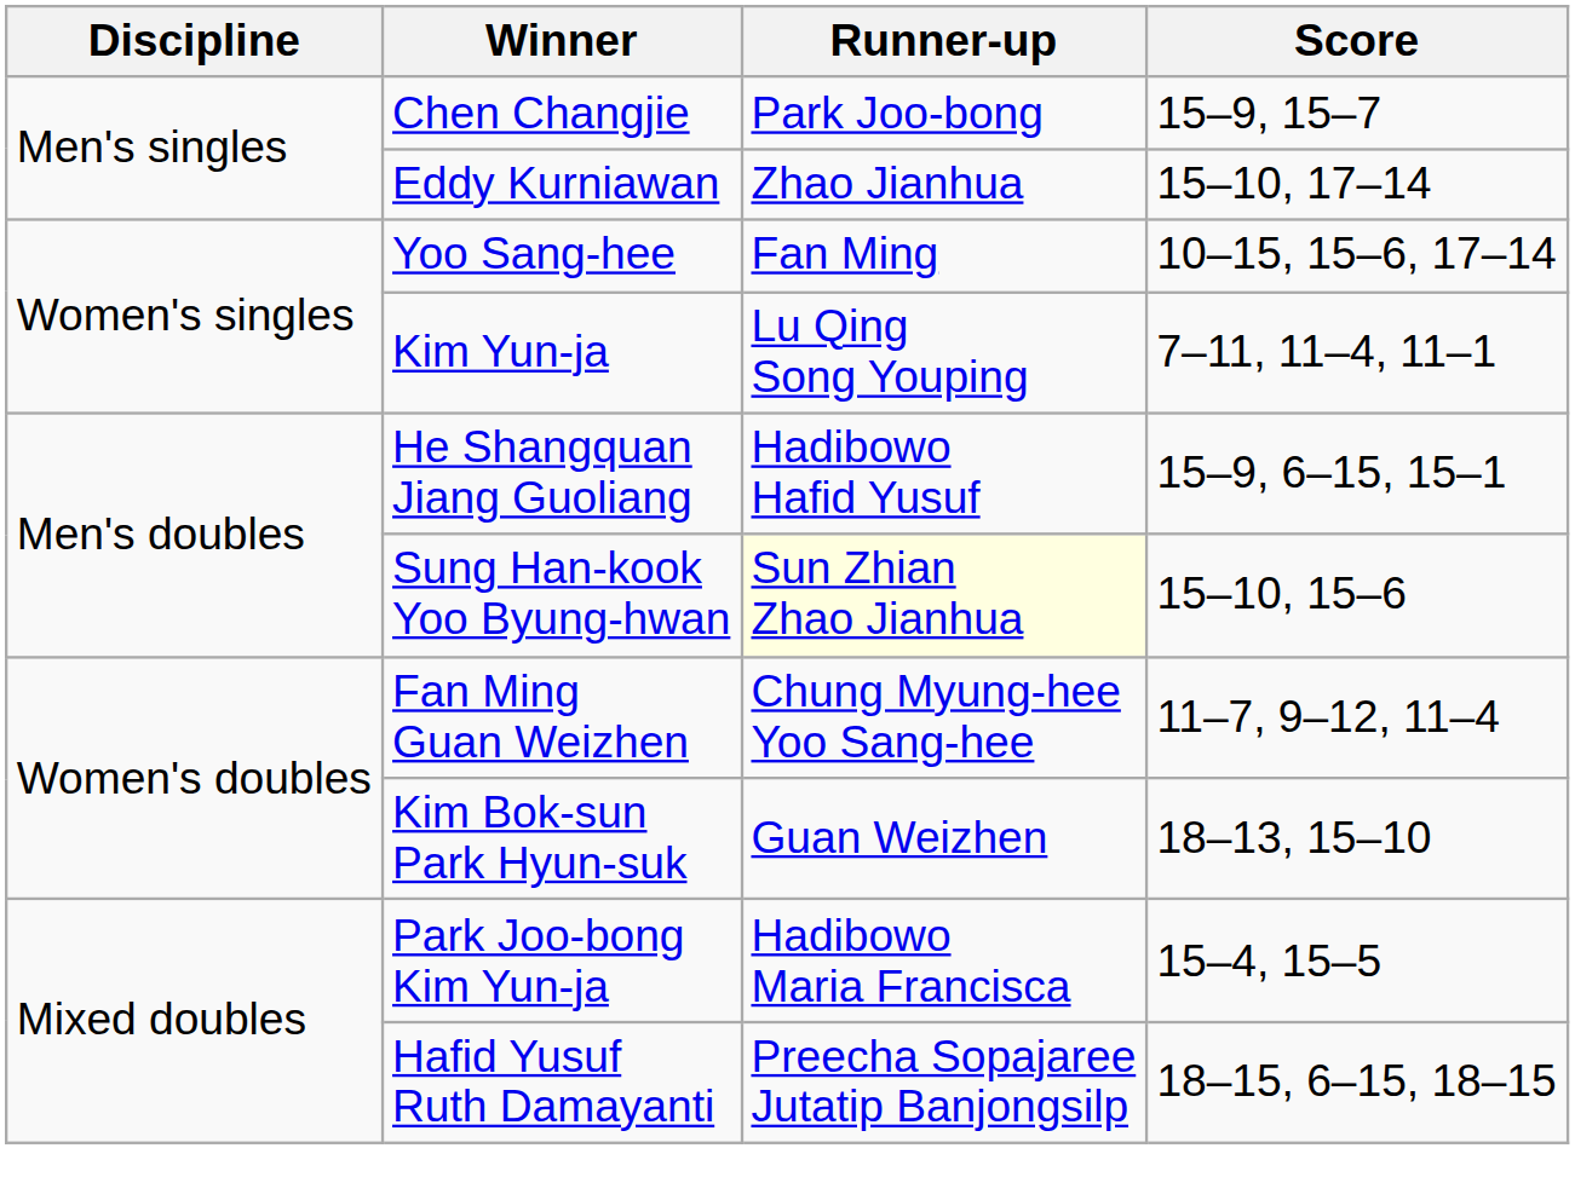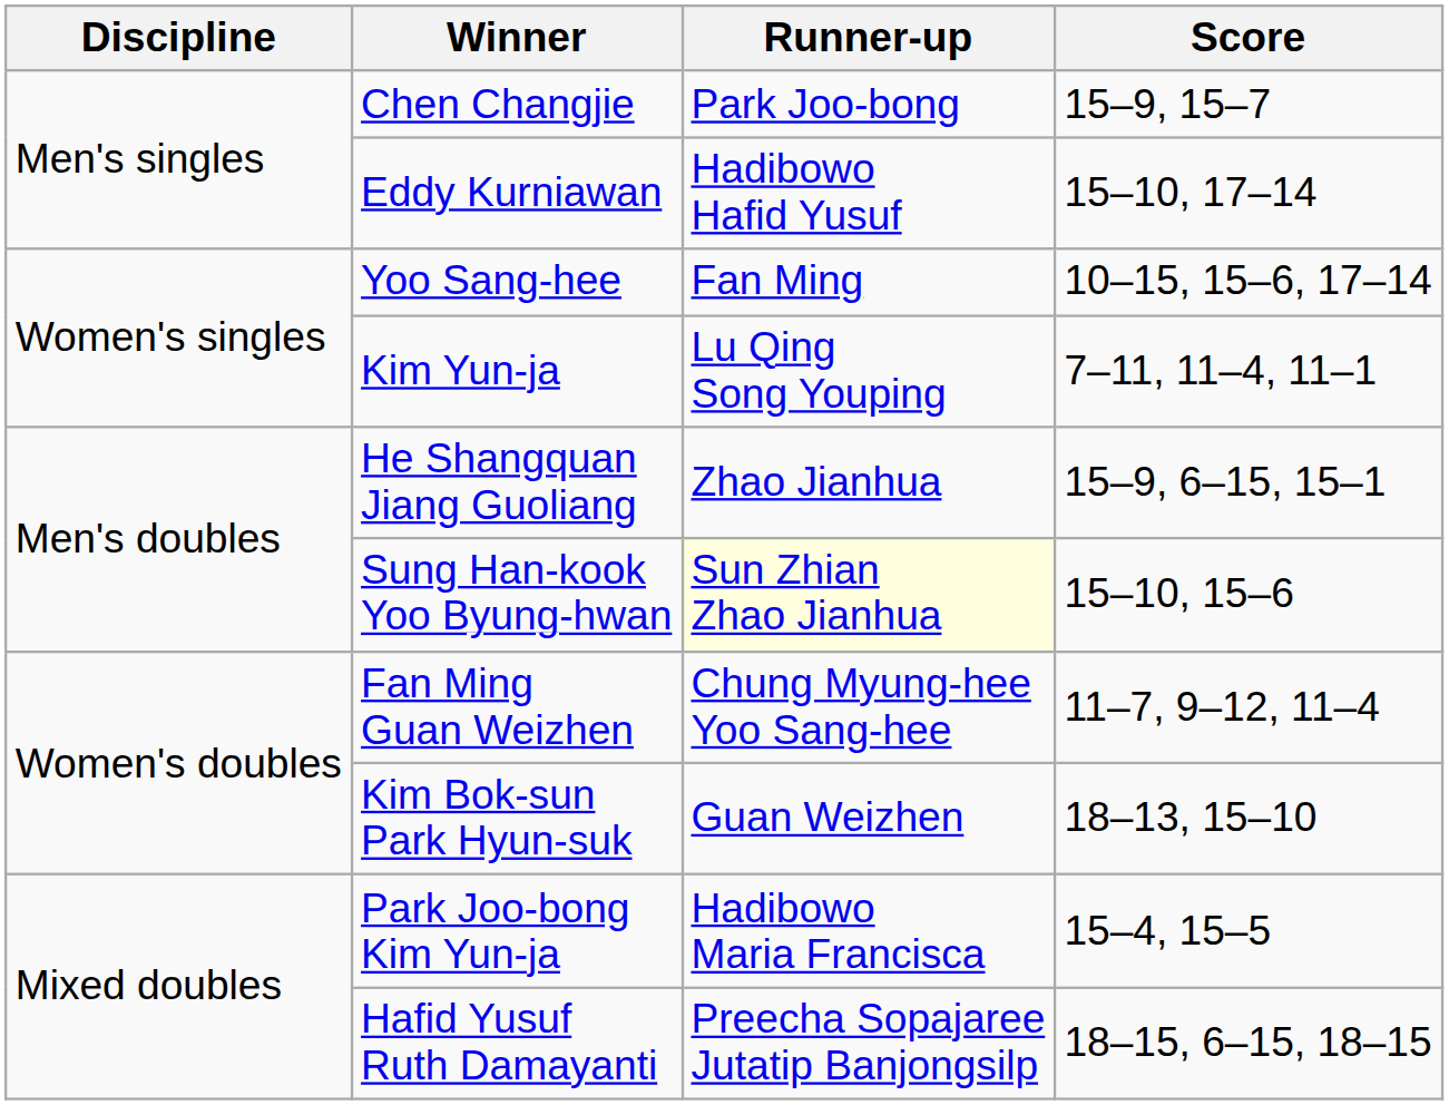Eddy Kurniawan | Runner-up: Zhao Jianhua -> Hadibowo Hafid Yusuf
He Shangquan Jiang Guoliang | Runner-up: Hadibowo Hafid Yusuf -> Zhao Jianhua
